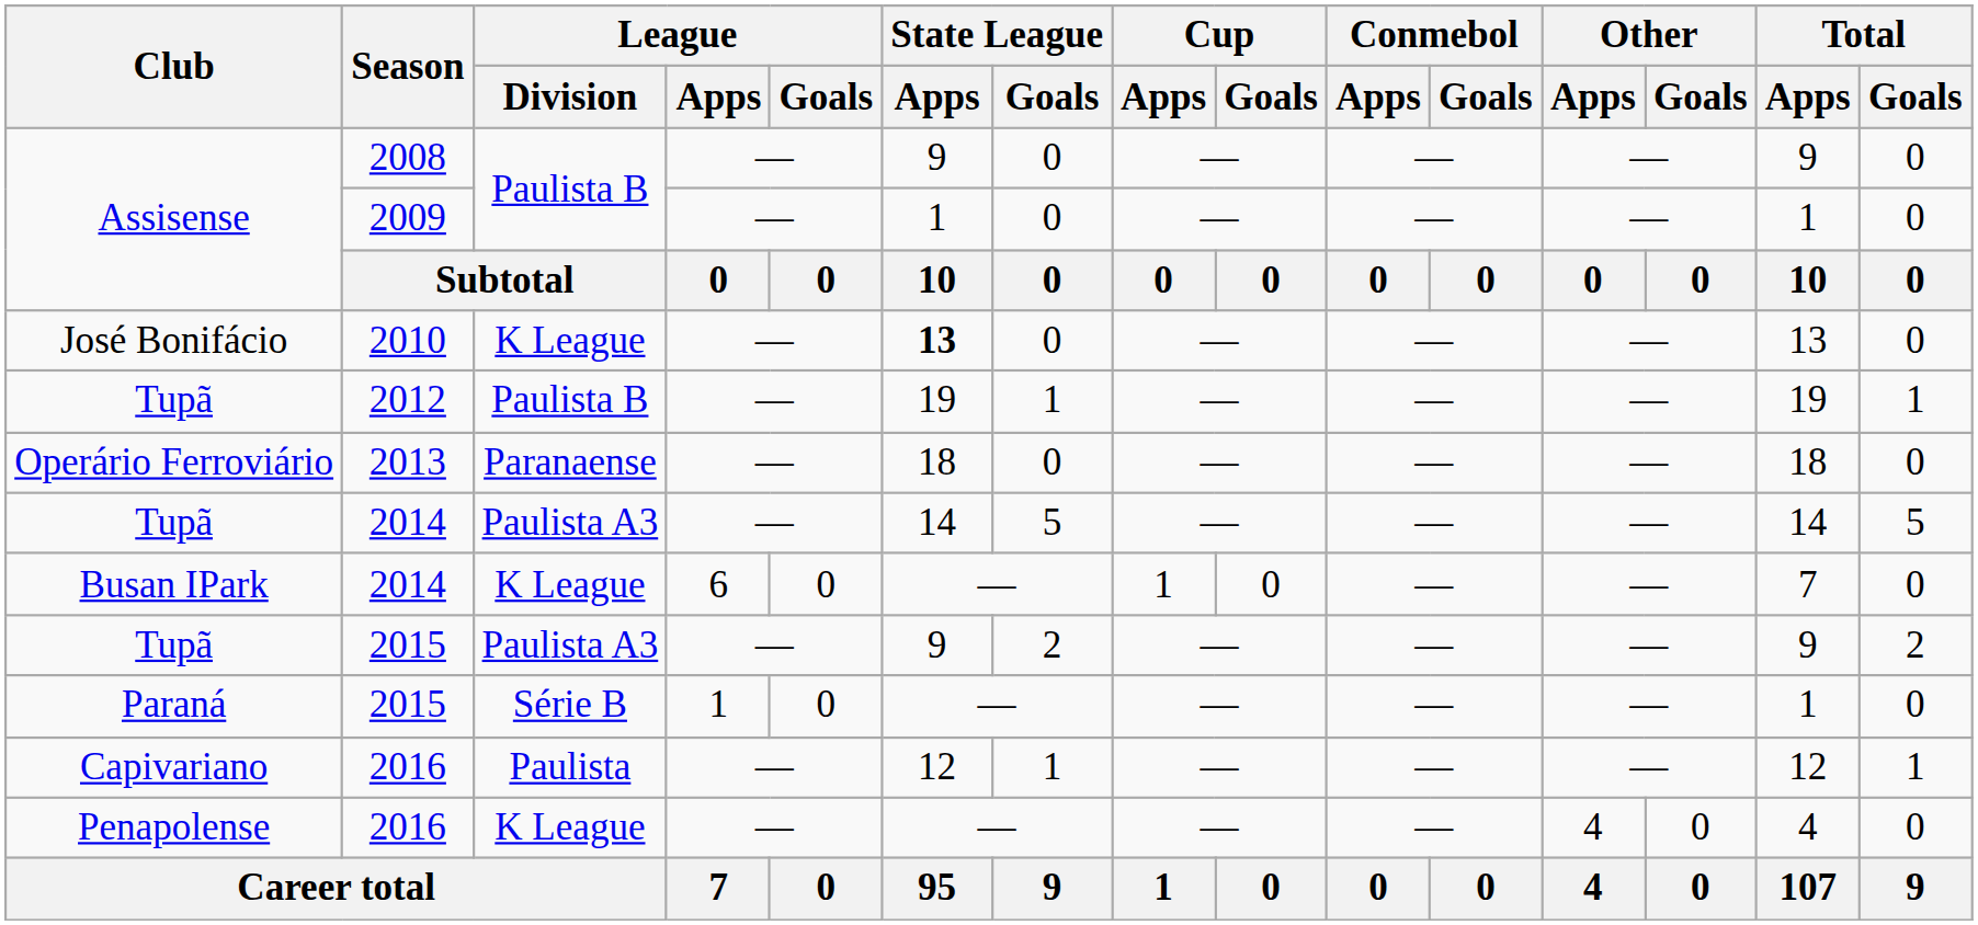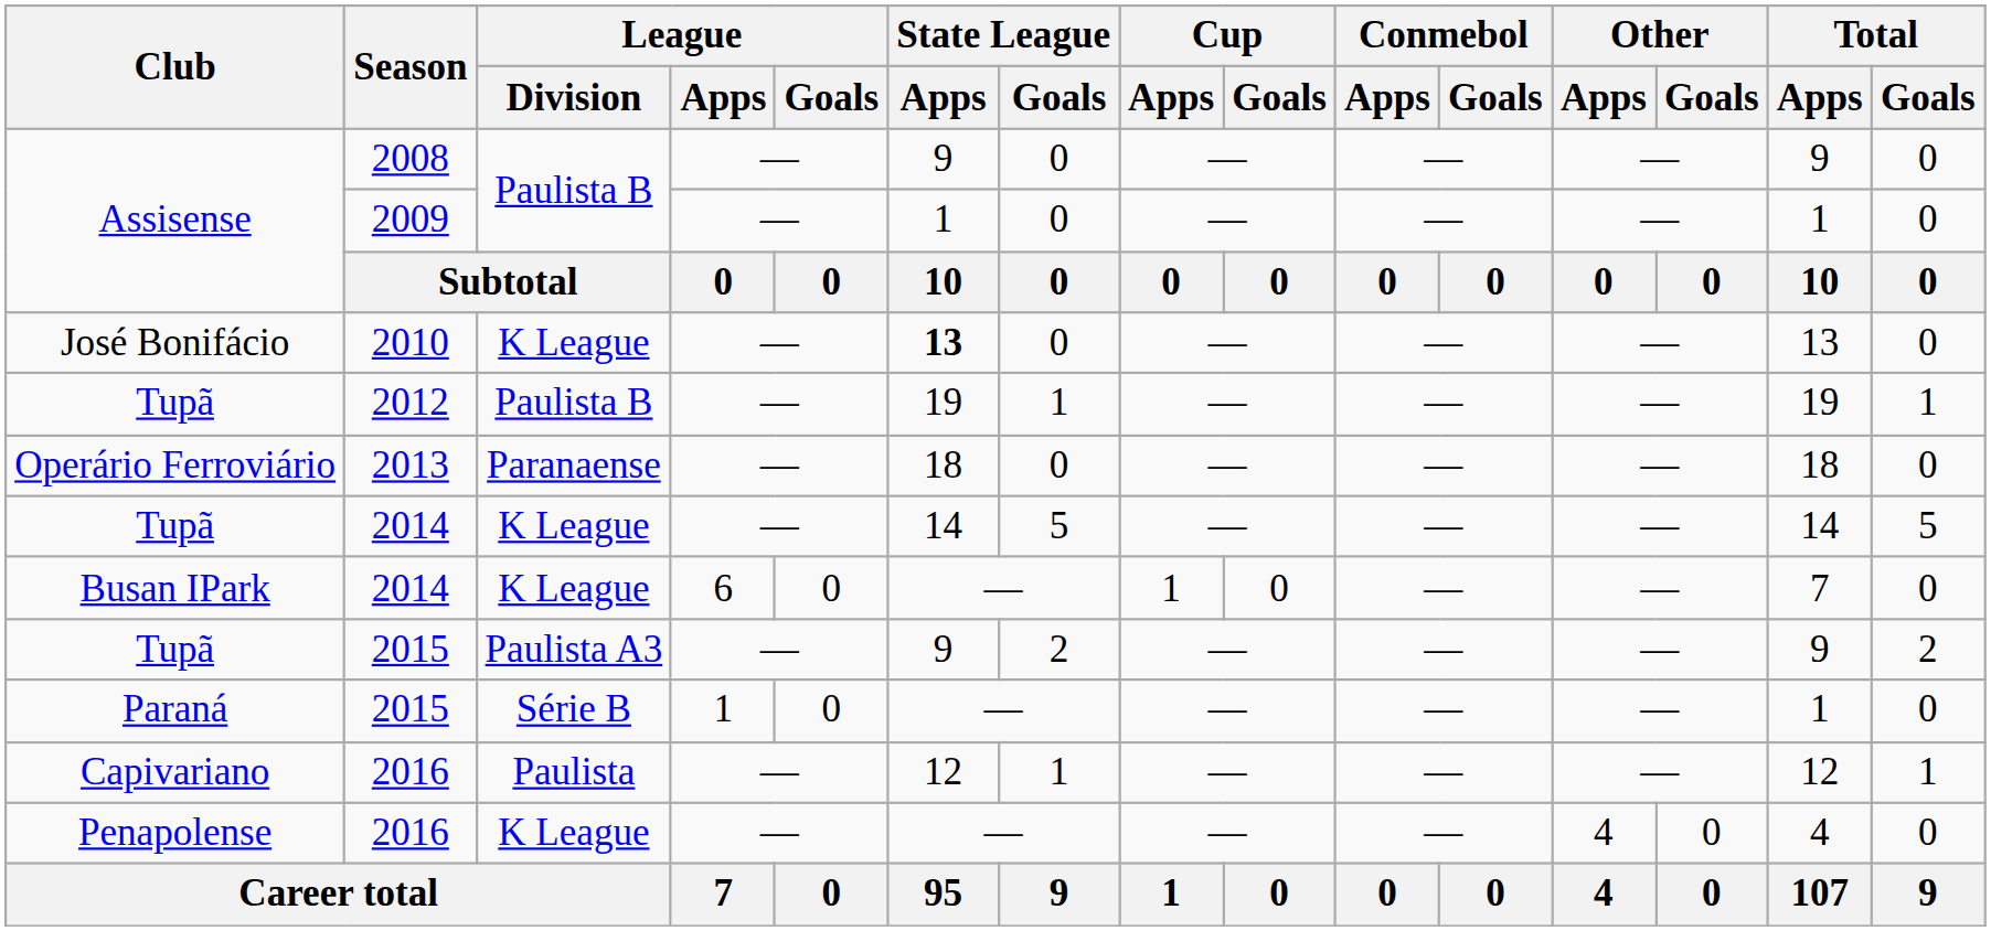Tupã / 2014 | League / Division: Paulista A3 -> K League
